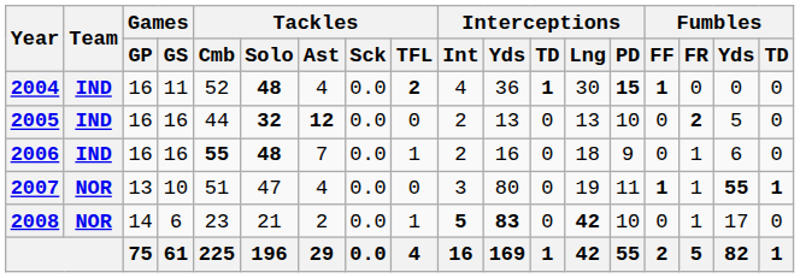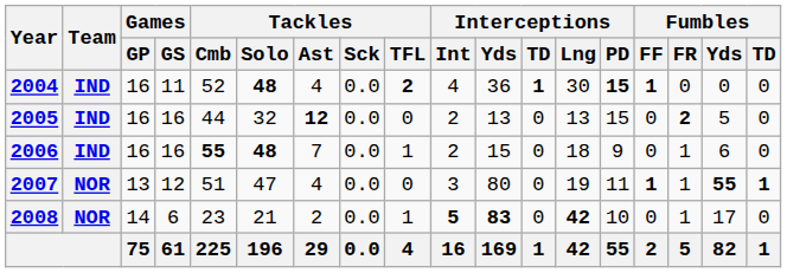2005 | Tackles / Solo: bold -> normal
2005 | Interceptions / PD: 10 -> 15
2006 | Interceptions / Yds: 16 -> 15
2007 | Games / GS: 10 -> 12
